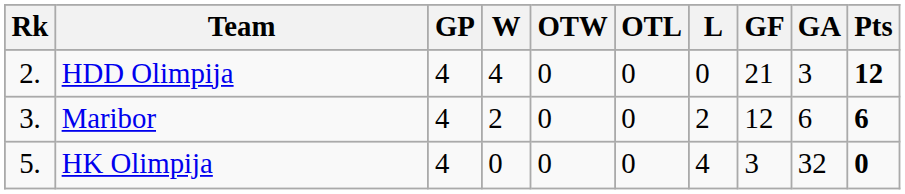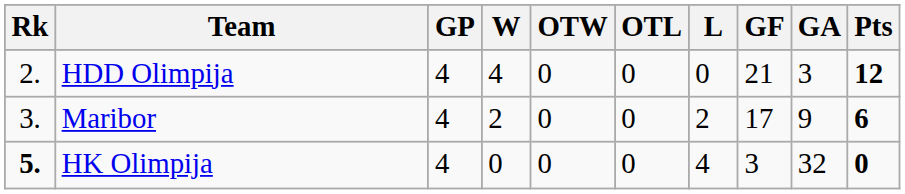Maribor | GF: 12 -> 17
Maribor | GA: 6 -> 9
HK Olimpija | Rk: normal -> bold
